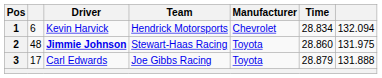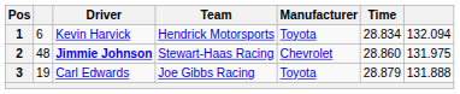1 | Manufacturer: Chevrolet -> Toyota
2 | Manufacturer: Toyota -> Chevrolet
3 | column 2: 17 -> 19
